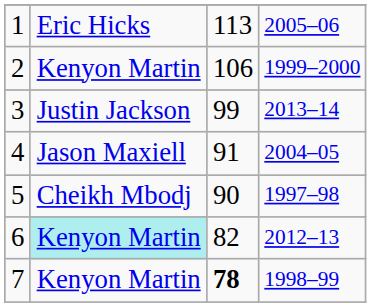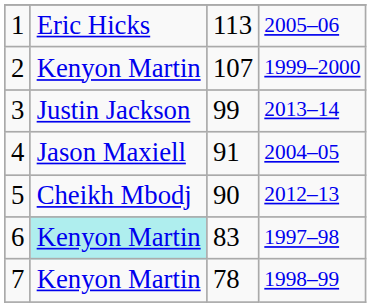2 | column 3: 106 -> 107
5 | column 4: 1997–98 -> 2012–13
6 | column 3: 82 -> 83
6 | column 4: 2012–13 -> 1997–98
7 | column 3: bold -> normal
